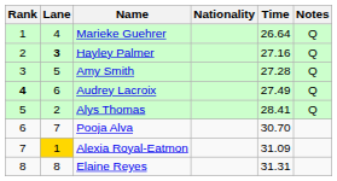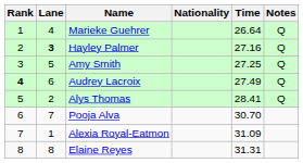Amy Smith | Time: 27.28 -> 27.25
Alexia Royal-Eatmon | Lane: gold background -> no background
